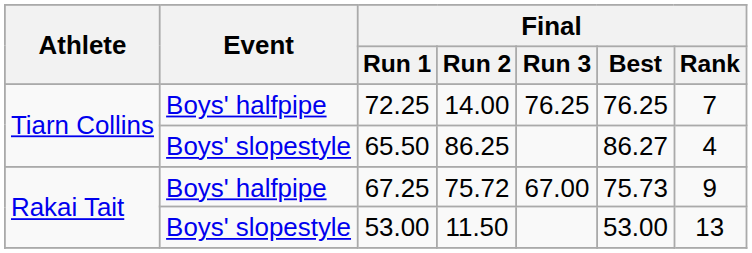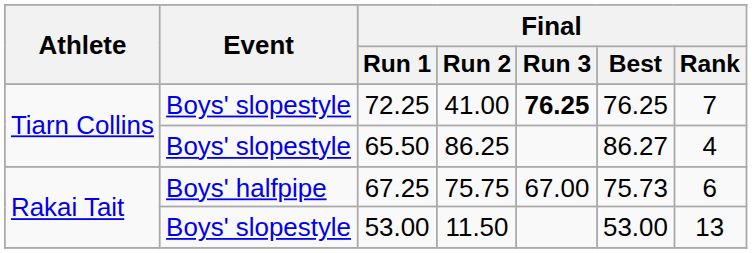72.25 | Event: Boys' halfpipe -> Boys' slopestyle
72.25 | Final / Run 2: 14.00 -> 41.00
72.25 | Final / Run 3: normal -> bold
67.25 | Final / Run 2: 75.72 -> 75.75
67.25 | Final / Rank: 9 -> 6
